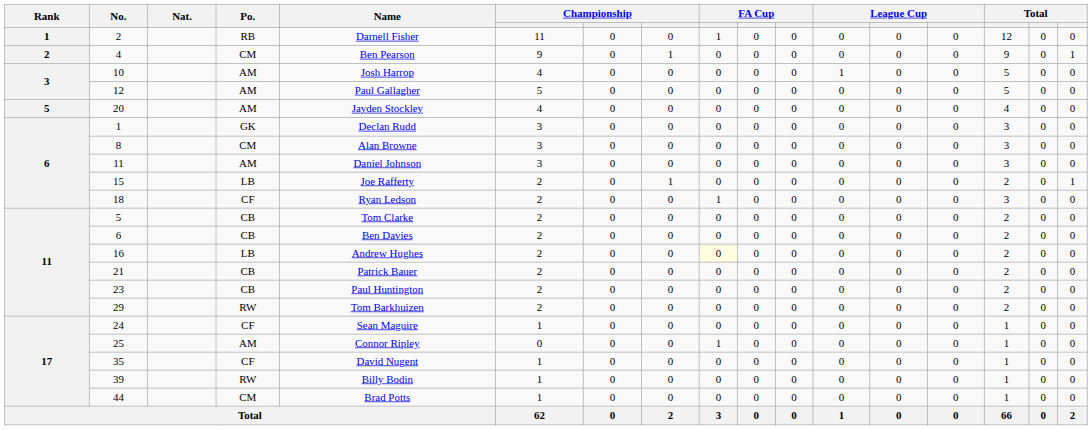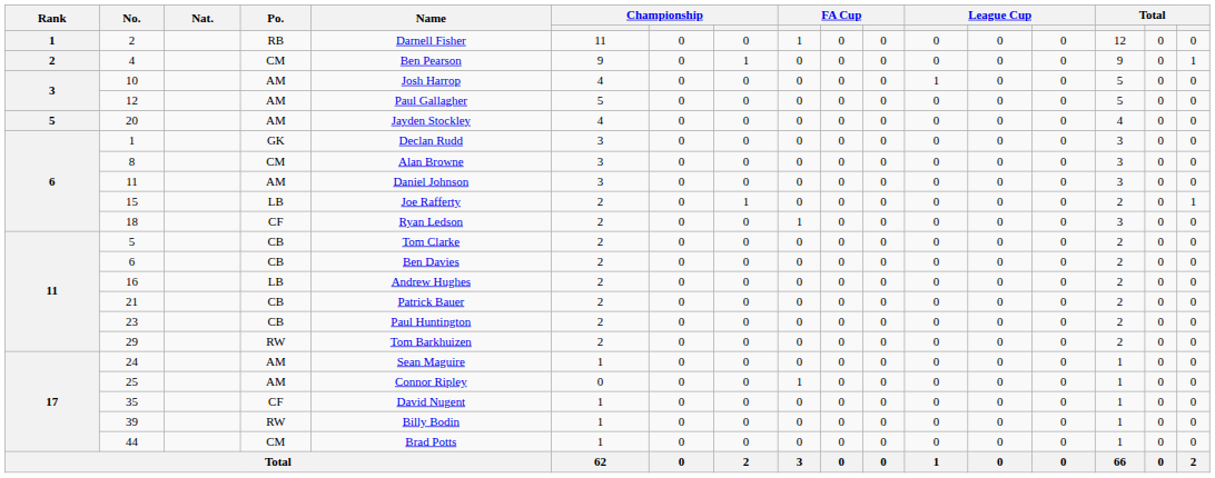16 | column 9: lightyellow background -> no background
24 | Po.: CF -> AM
